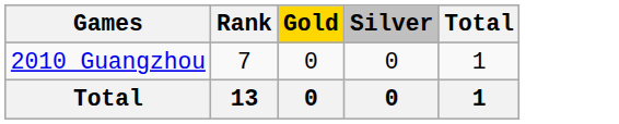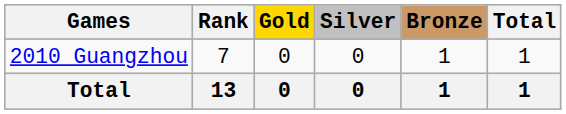+ column: Bronze | 1 | 1
